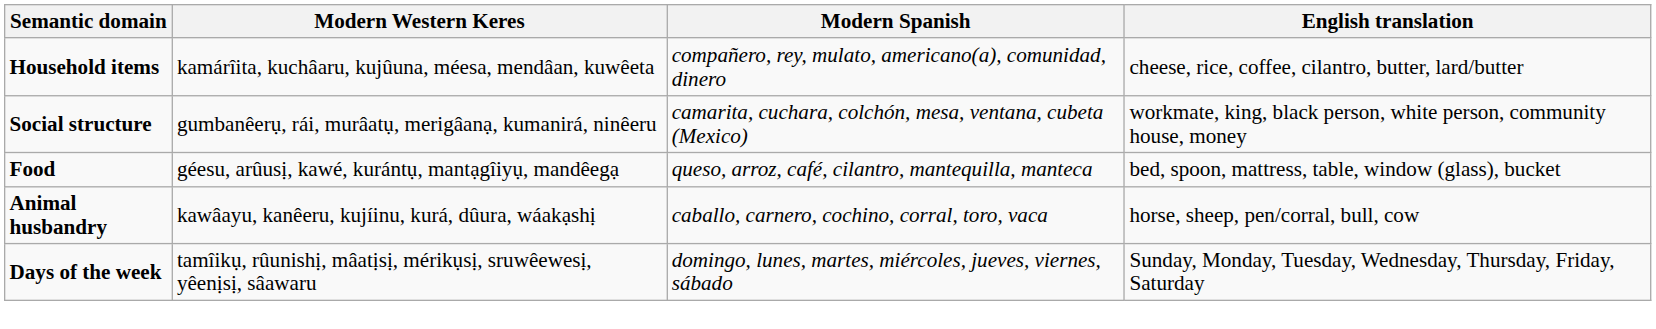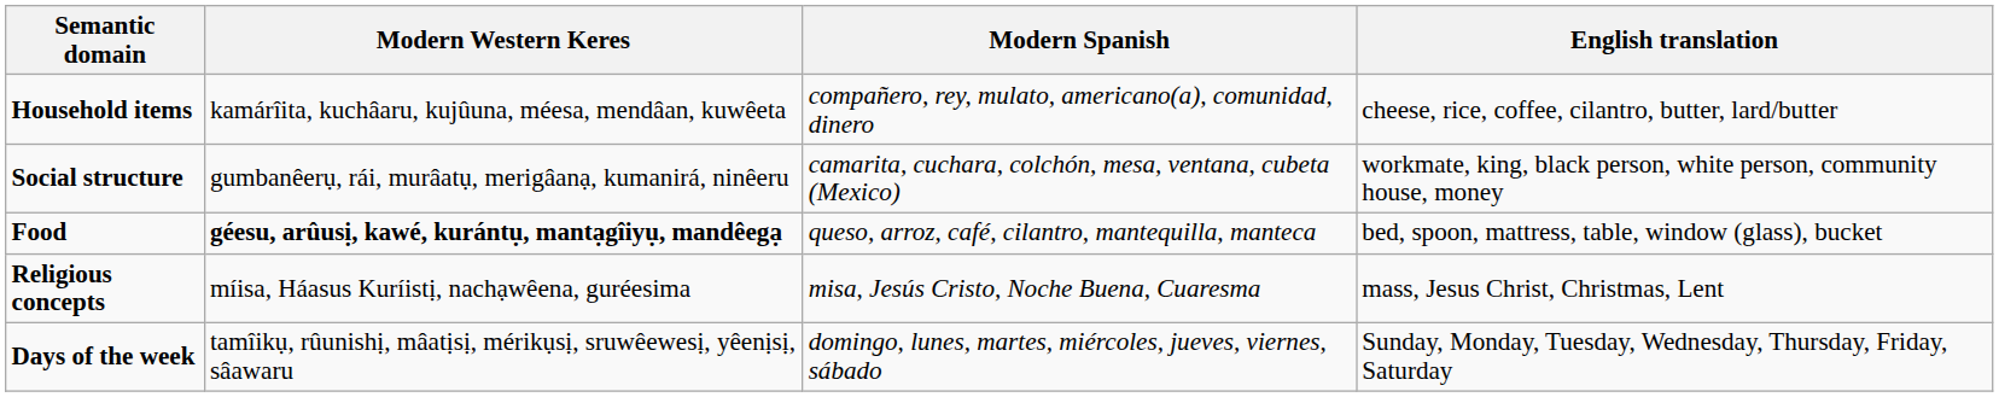Food | Modern Western Keres: normal -> bold
- row: Animal husbandry | kawâayu, kanêeru, kujíinu, kurá, dûura, wáakạshị | caballo, carnero, cochino, corral, toro, vaca | horse, sheep, pen/corral, bull, cow
+ row: Religious concepts | míisa, Háasus Kuríistị, nachạwêena, guréesima | misa, Jesús Cristo, Noche Buena, Cuaresma | mass, Jesus Christ, Christmas, Lent
